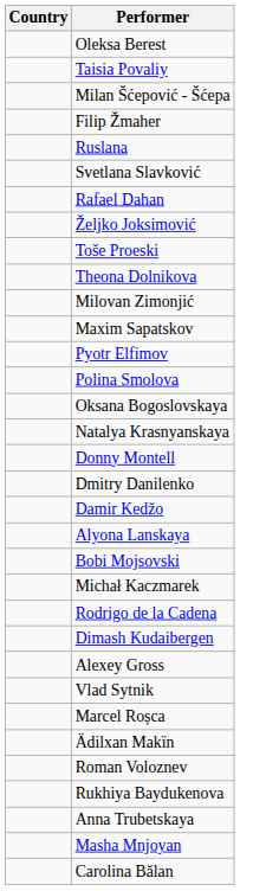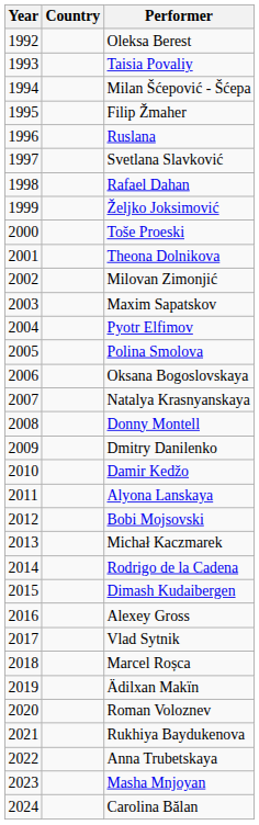+ column: Year | 1992 | 1993 | 1994 | 1995 | 1996 | 1997 | 1998 | 1999 | 2000 | 2001 | 2002 | 2003 | 2004 | 2005 | 2006 | 2007 | 2008 | 2009 | 2010 | 2011 | 2012 | 2013 | 2014 | 2015 | 2016 | 2017 | 2018 | 2019 | 2020 | 2021 | 2022 | 2023 | 2024
